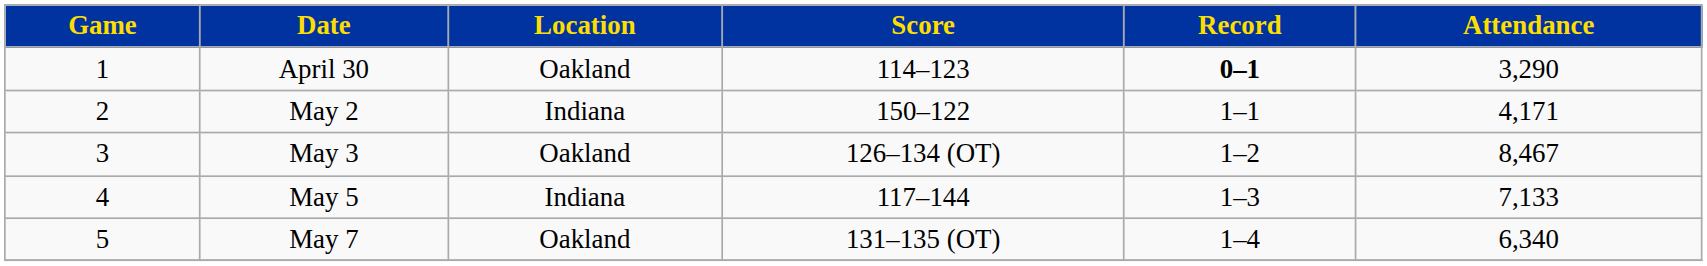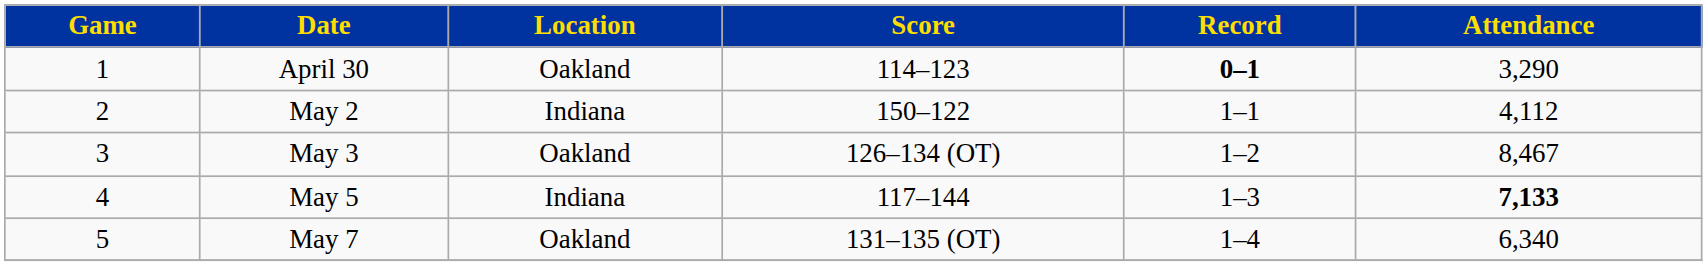May 2 | Attendance: 4,171 -> 4,112
May 5 | Attendance: normal -> bold
